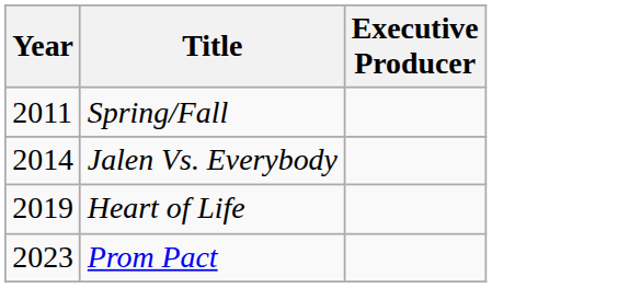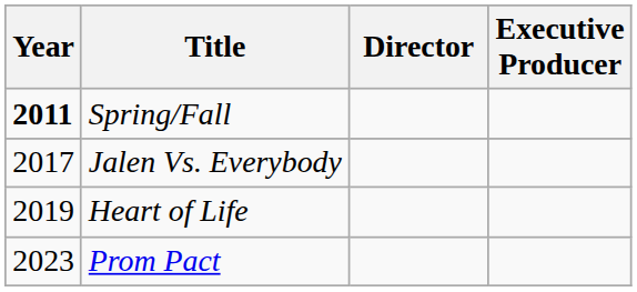+ column: Director
Spring/Fall | Year: normal -> bold
Jalen Vs. Everybody | Year: 2014 -> 2017
